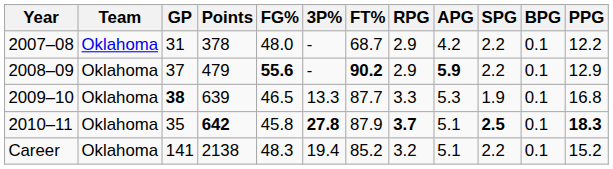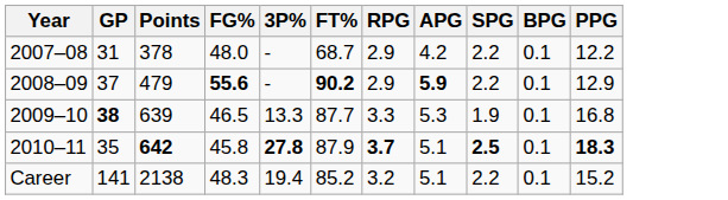- column: Team | Oklahoma | Oklahoma | Oklahoma | Oklahoma | Oklahoma
